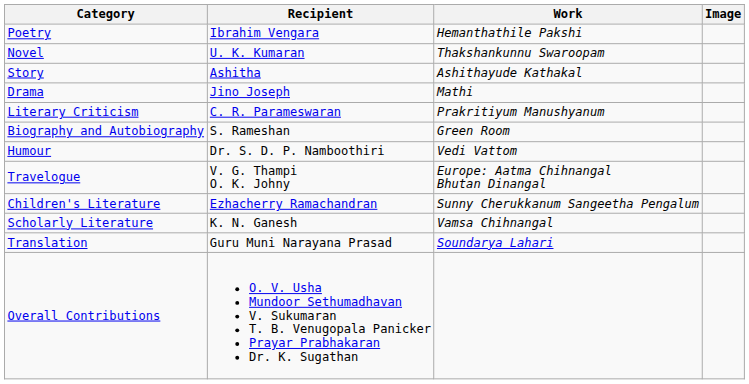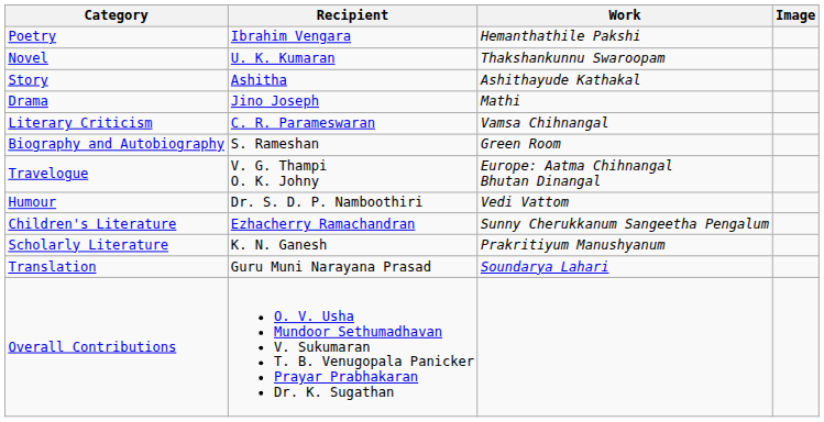Literary Criticism | Work: Prakritiyum Manushyanum -> Vamsa Chihnangal
rows swapped: Travelogue <-> Humour
Scholarly Literature | Work: Vamsa Chihnangal -> Prakritiyum Manushyanum
